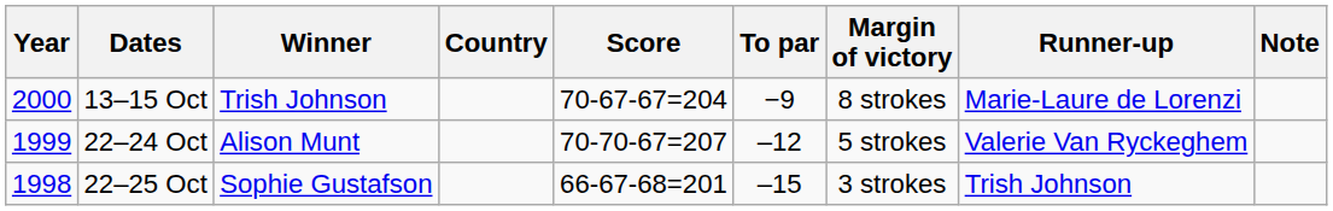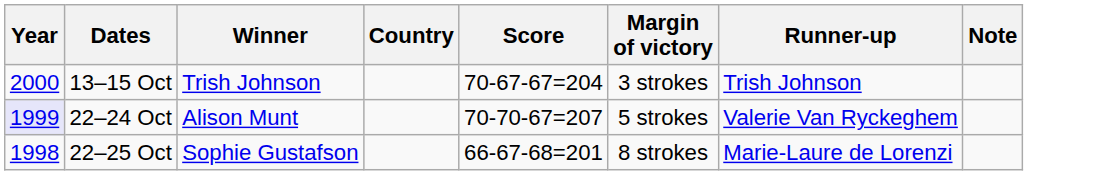- column: To par | −9 | –12 | –15
13–15 Oct | Margin of victory: 8 strokes -> 3 strokes
13–15 Oct | Runner-up: Marie-Laure de Lorenzi -> Trish Johnson
22–24 Oct | Year: no background -> lavender background
22–25 Oct | Margin of victory: 3 strokes -> 8 strokes
22–25 Oct | Runner-up: Trish Johnson -> Marie-Laure de Lorenzi
